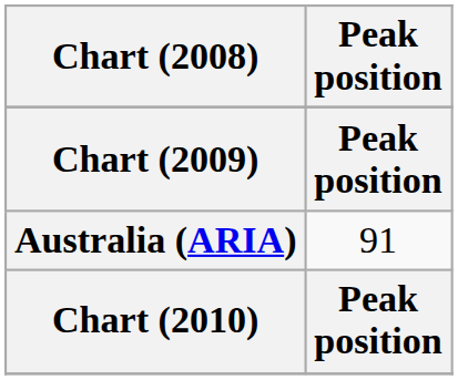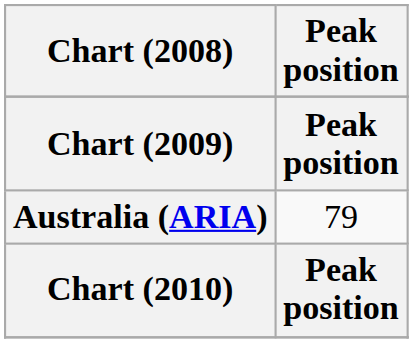Australia (ARIA) | Peak position: 91 -> 79
